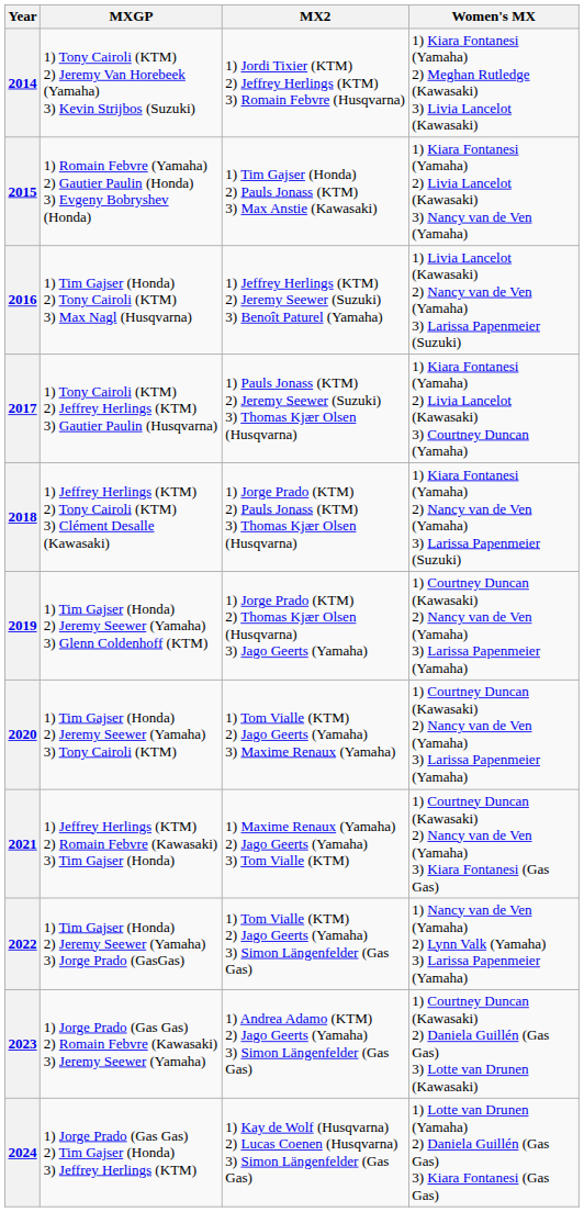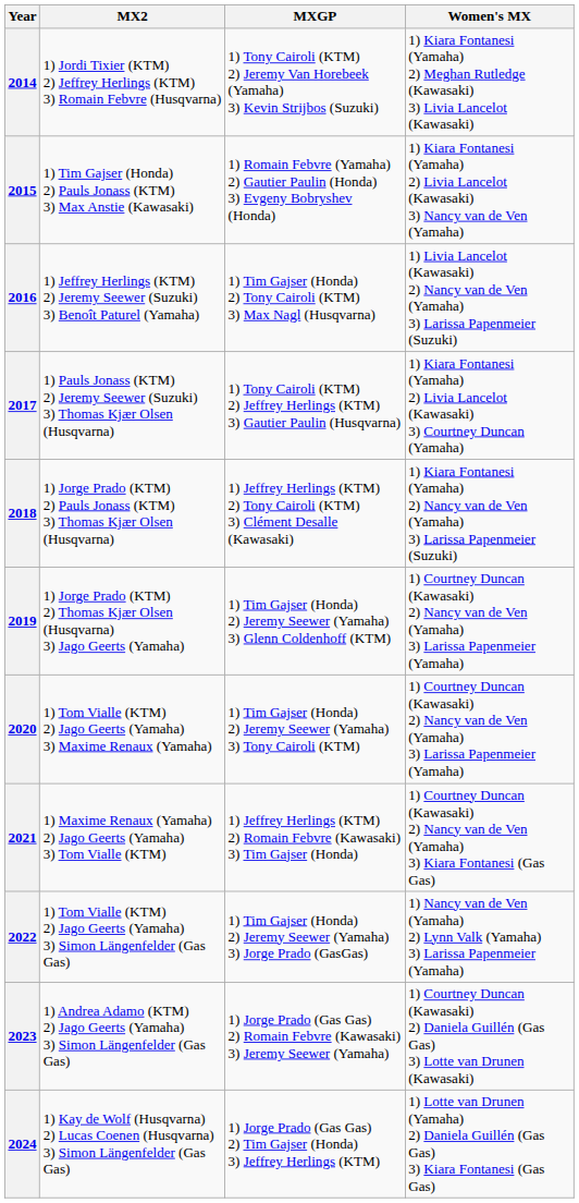columns swapped: MXGP <-> MX2
